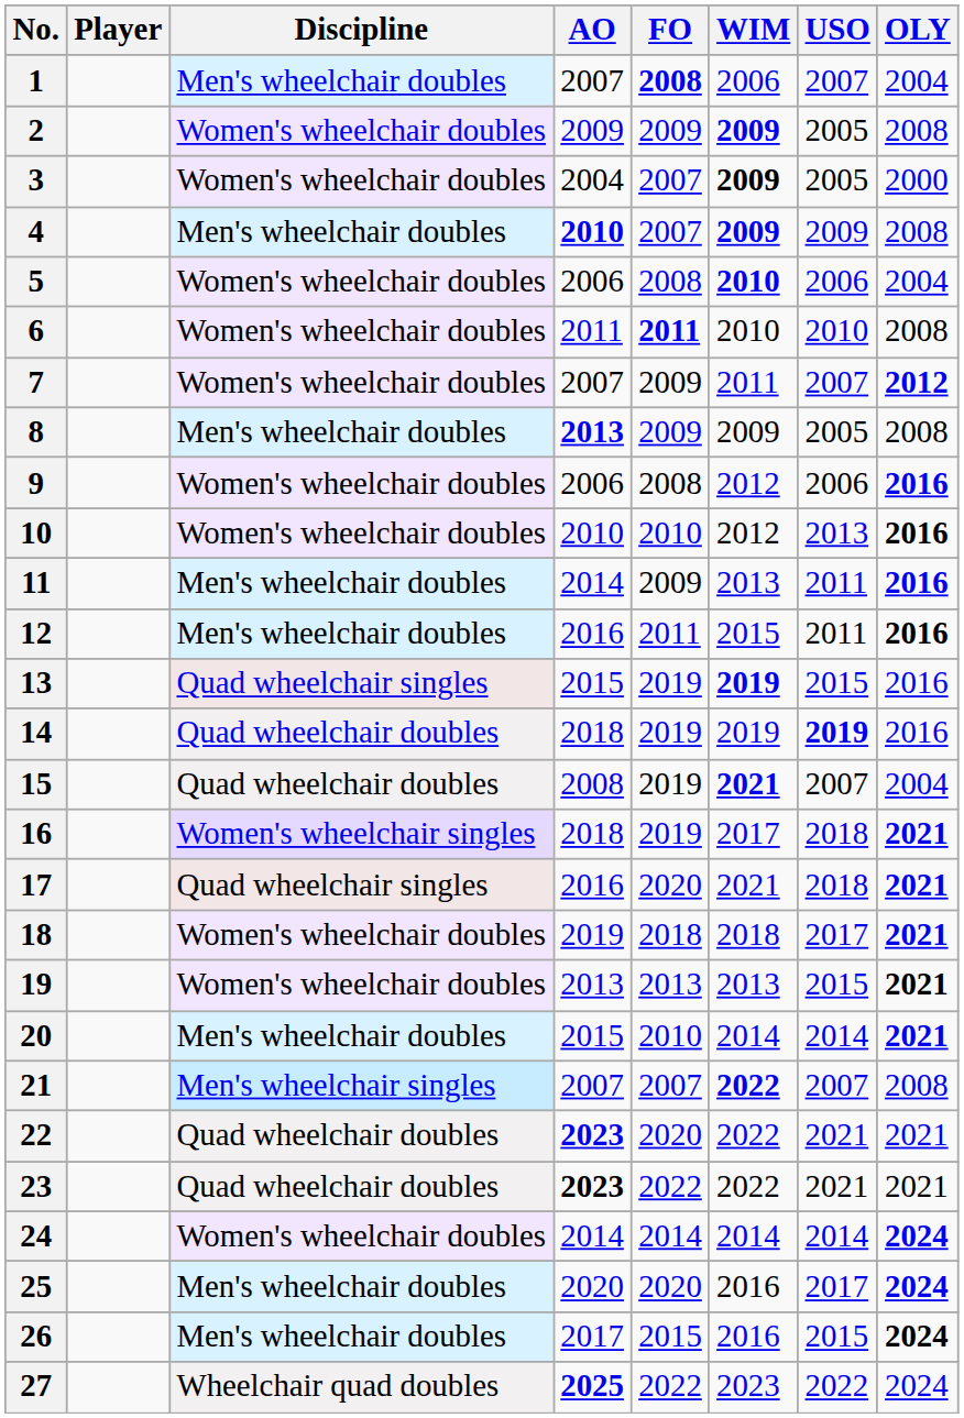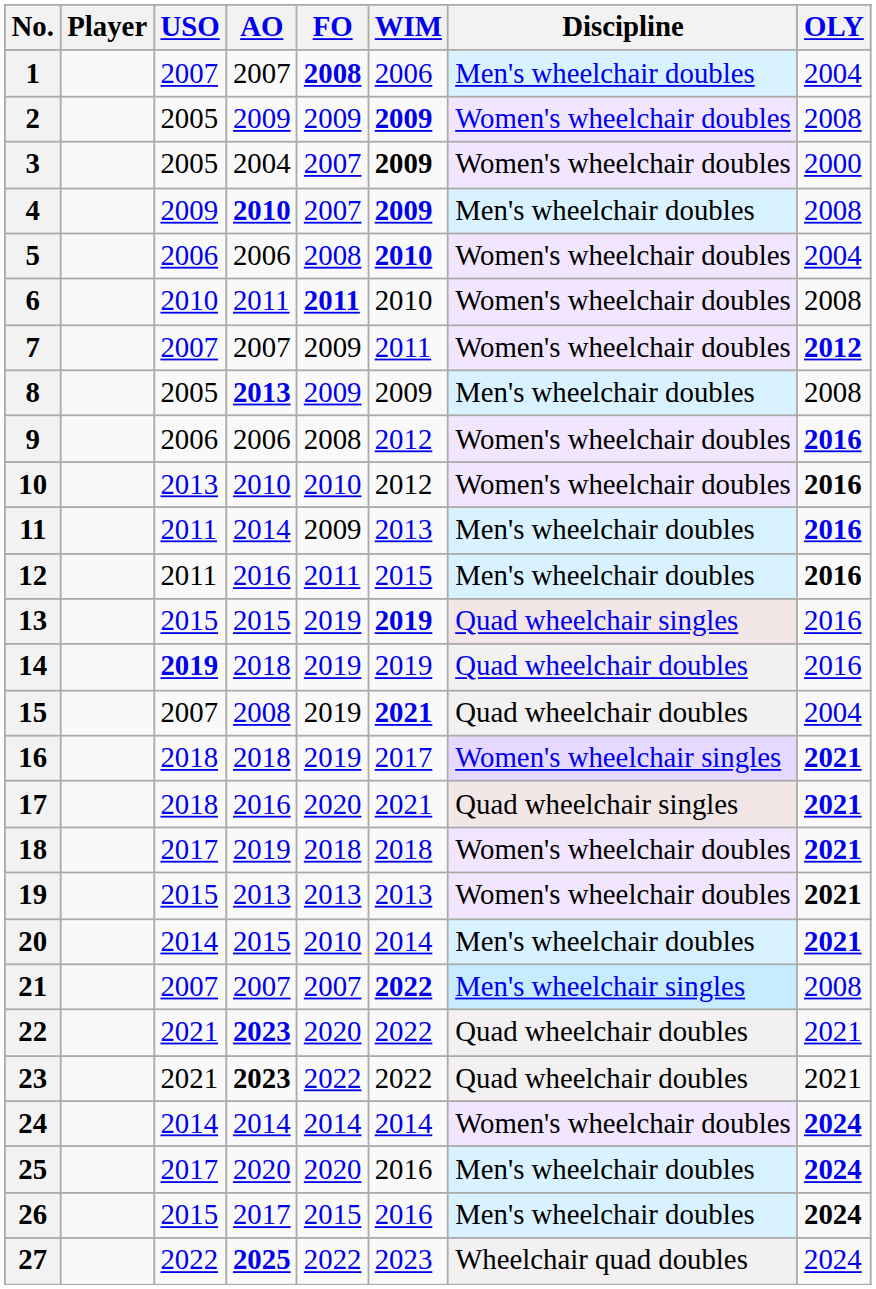columns swapped: Discipline <-> USO
